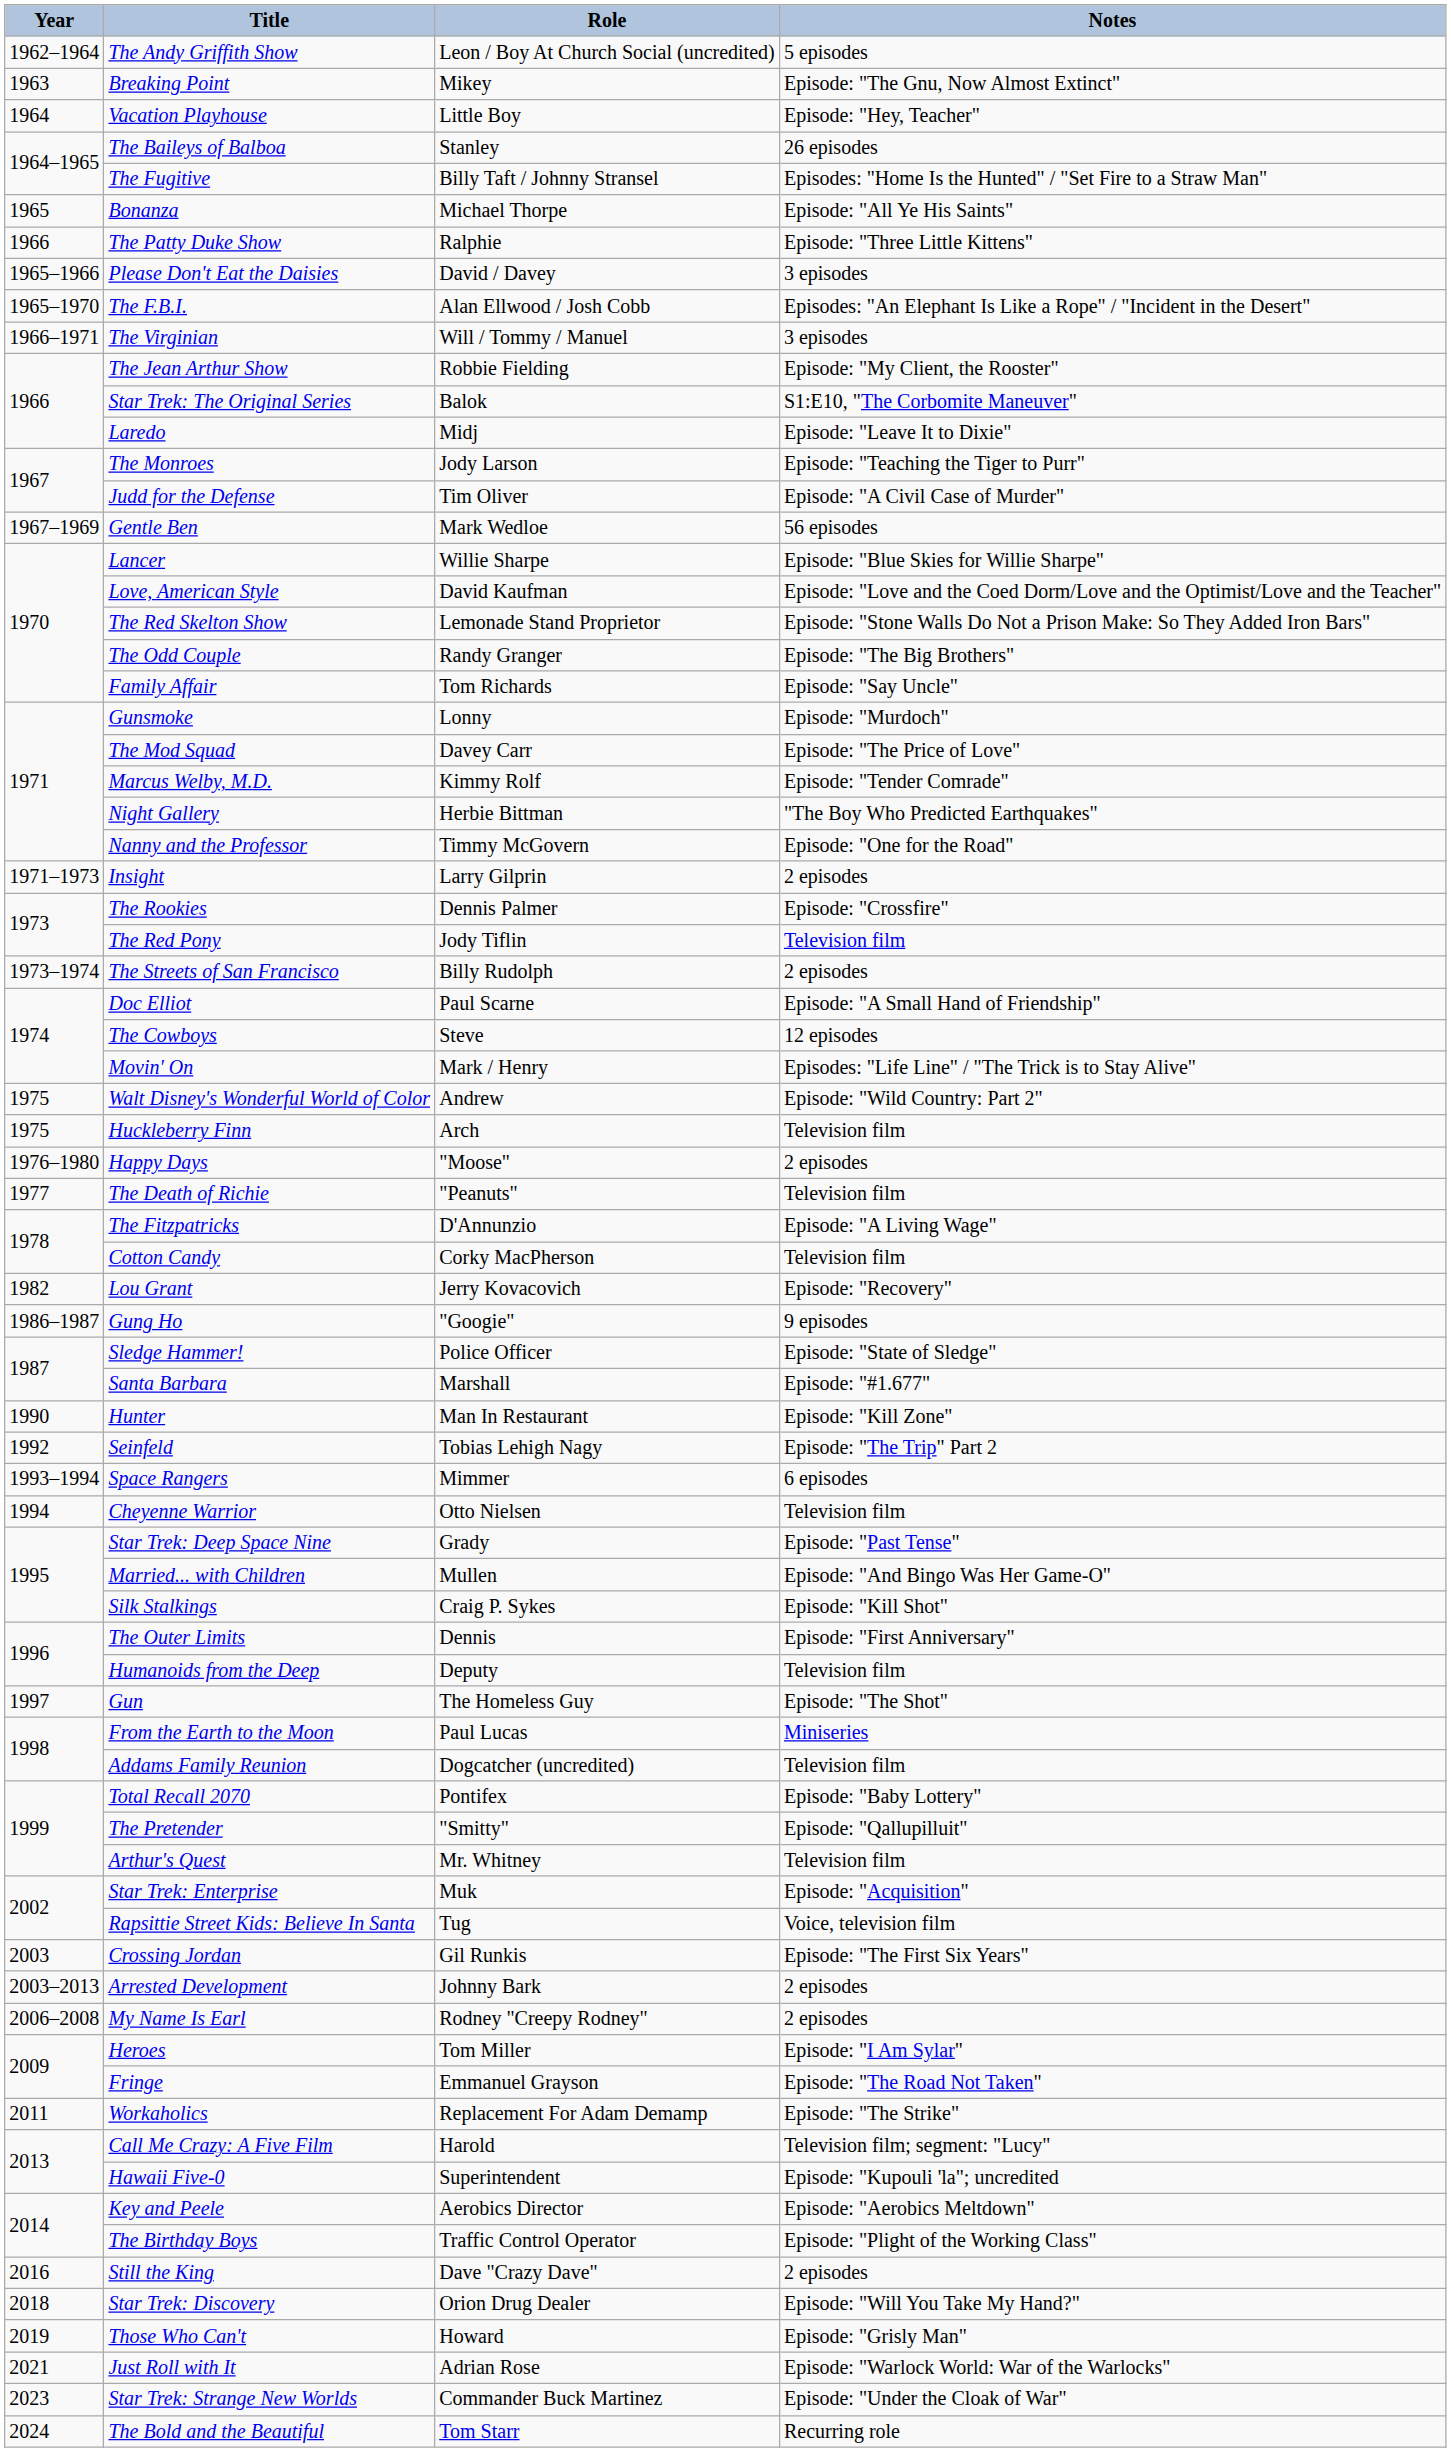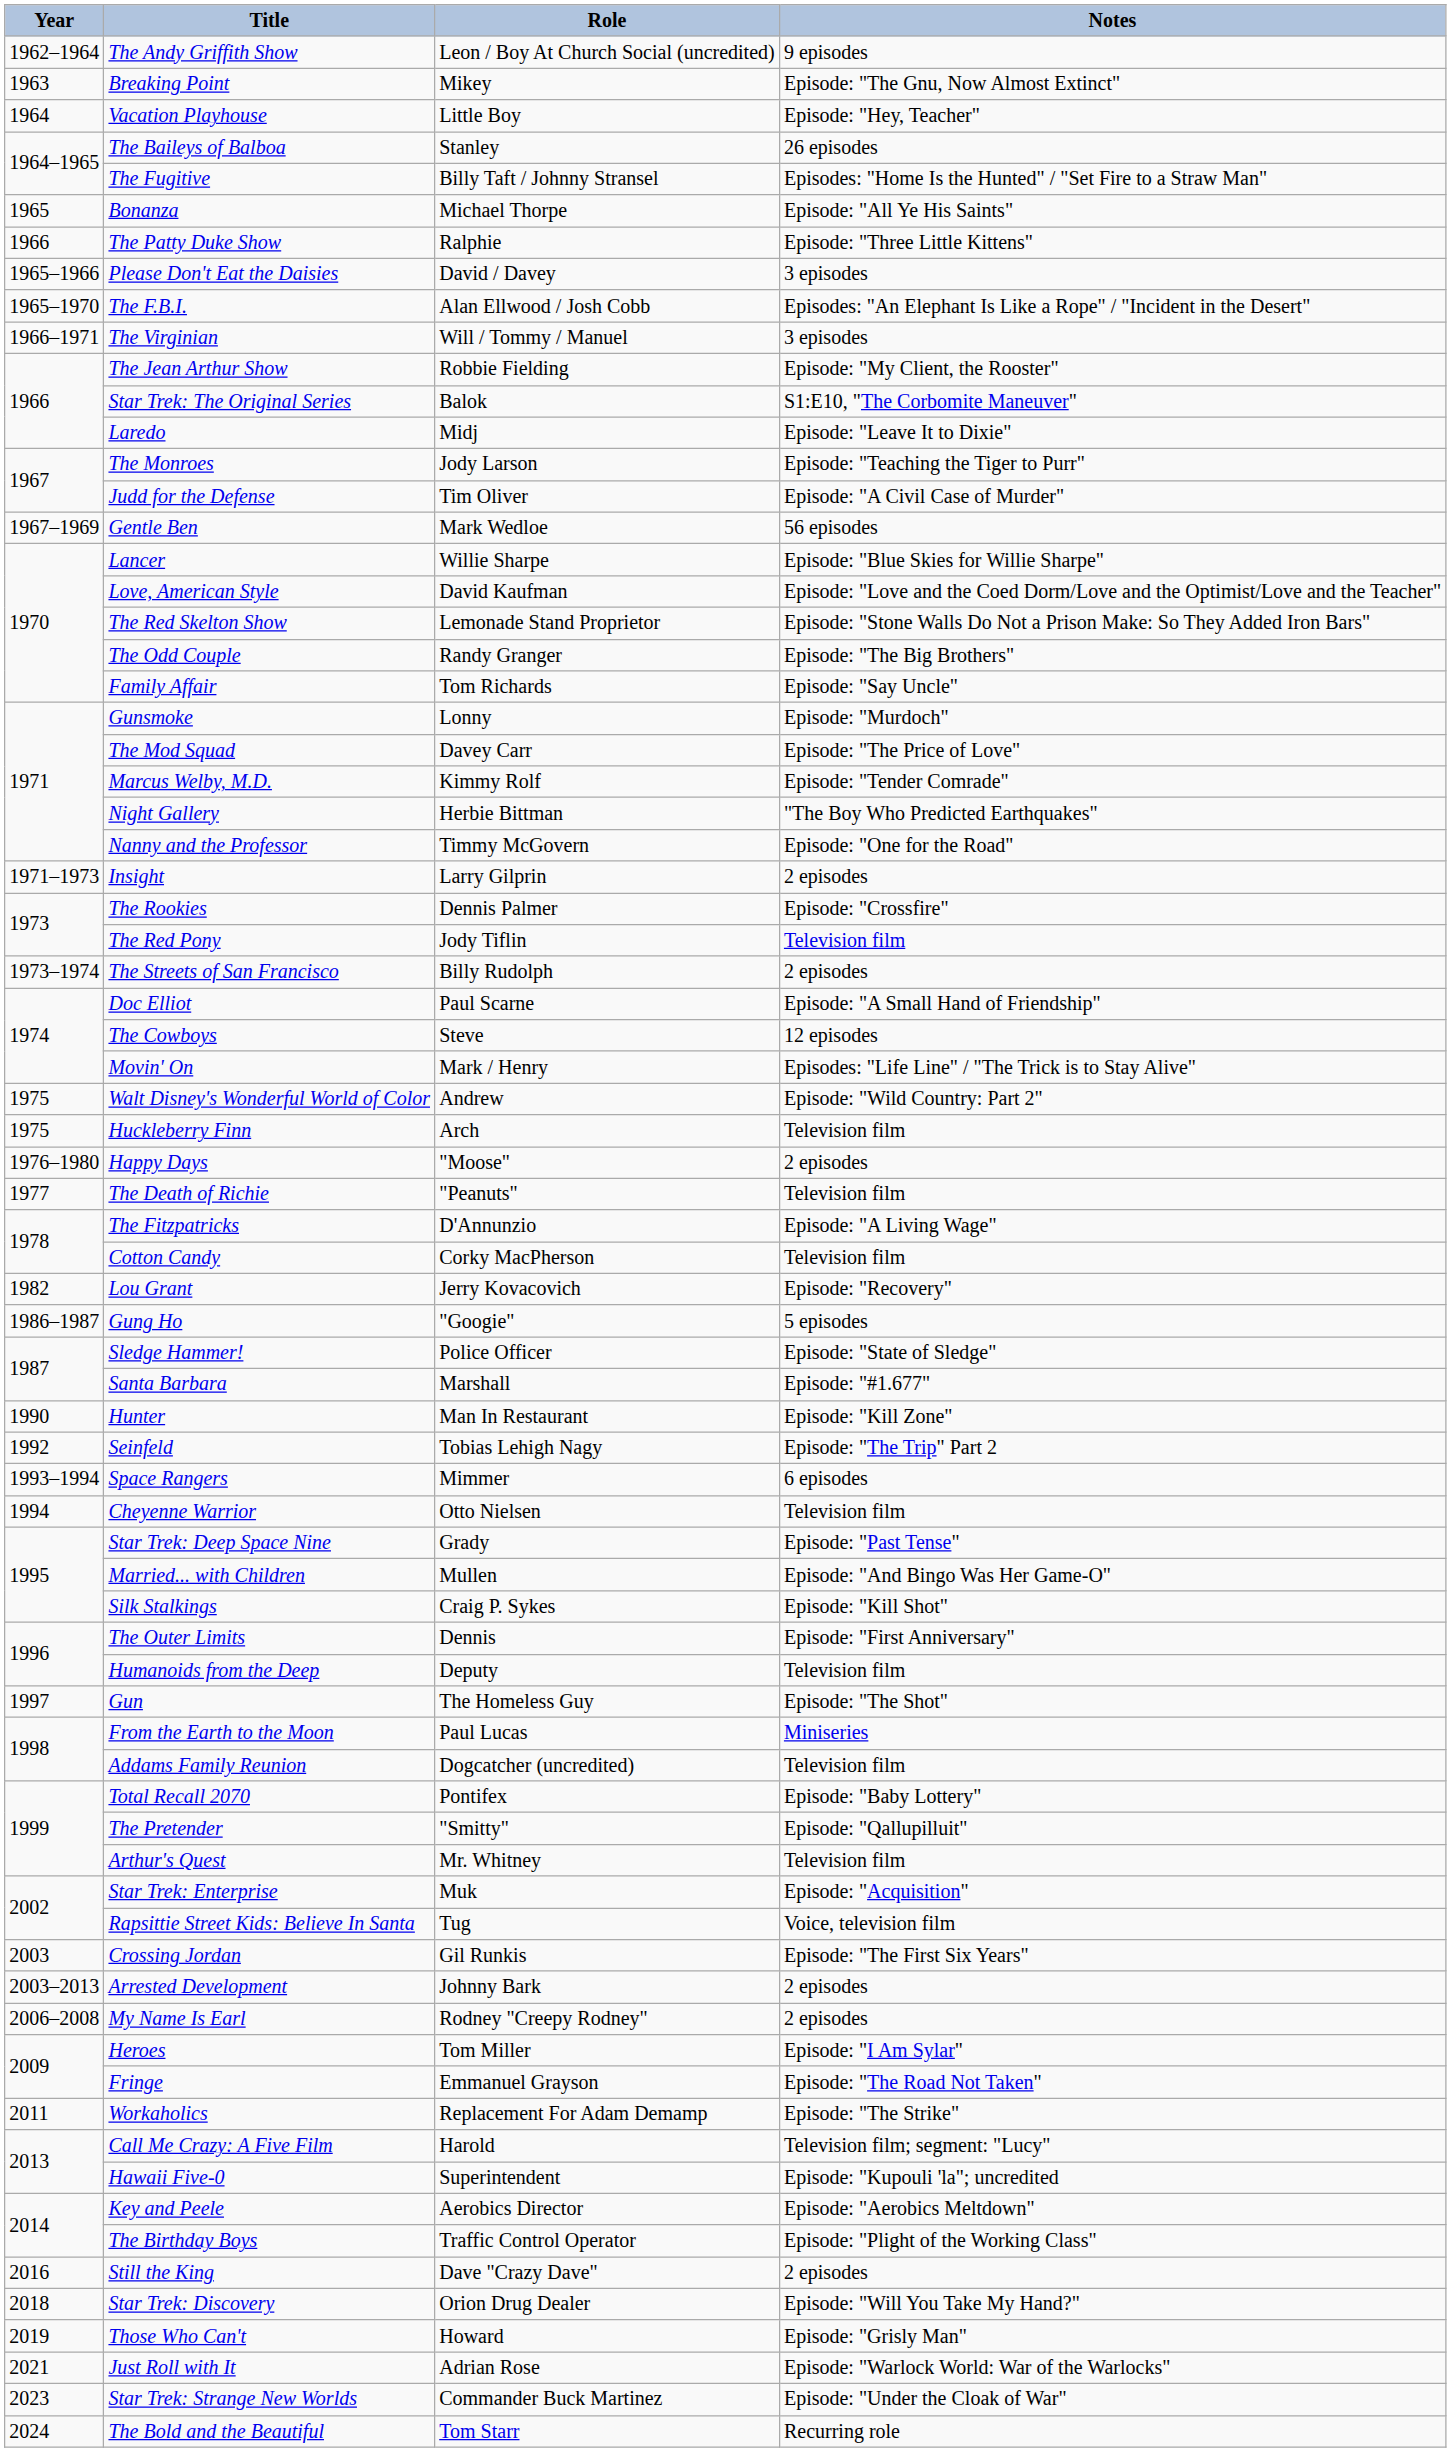The Andy Griffith Show | Notes: 5 episodes -> 9 episodes
Gung Ho | Notes: 9 episodes -> 5 episodes
